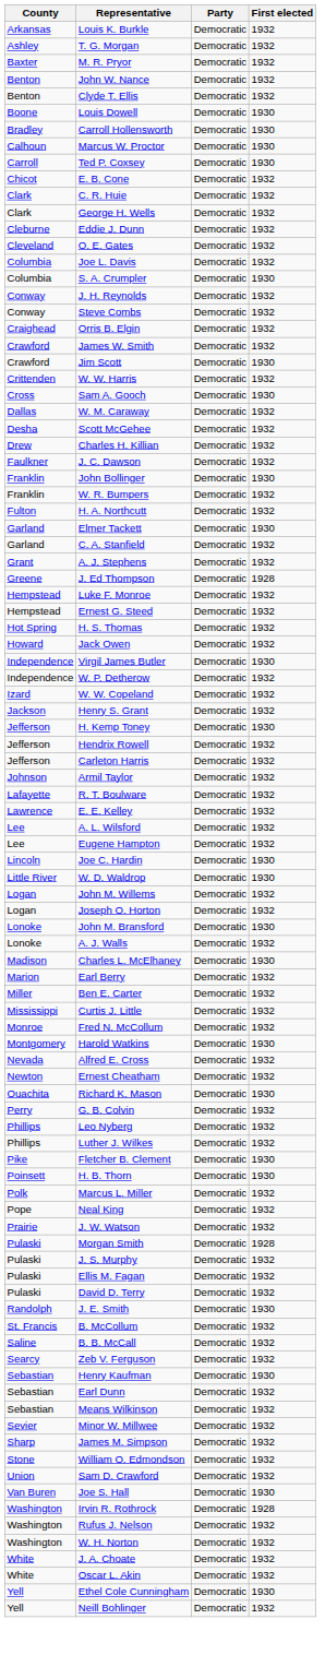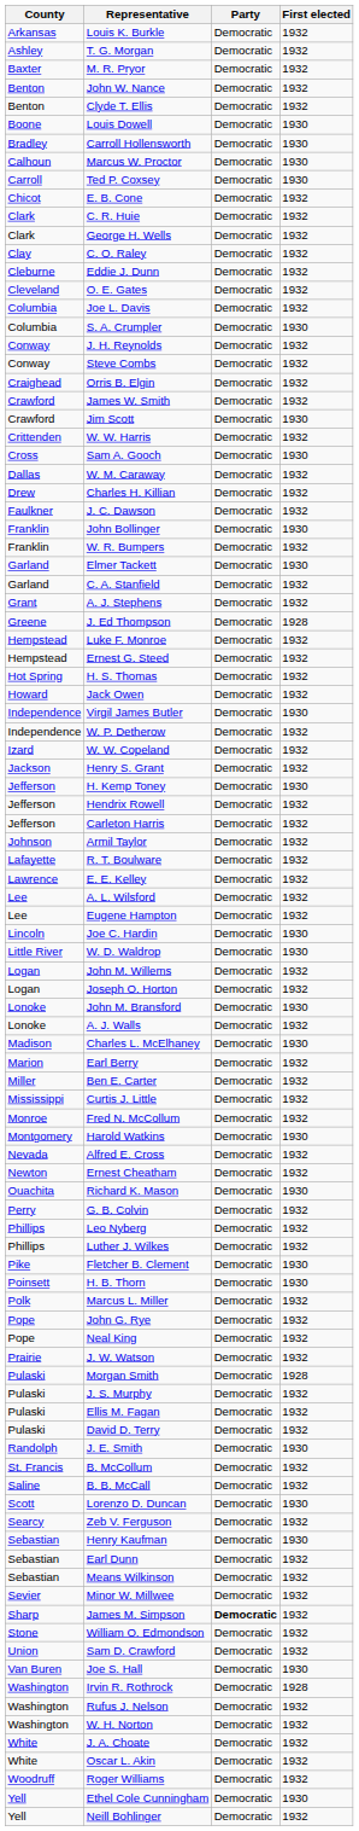+ row: Clay | C. O. Raley | Democratic | 1932
- row: Desha | Scott McGehee | Democratic | 1932
- row: Fulton | H. A. Northcutt | Democratic | 1932
+ row: Pope | John G. Rye | Democratic | 1932
+ row: Scott | Lorenzo D. Duncan | Democratic | 1930
James M. Simpson | Party: normal -> bold
+ row: Woodruff | Roger Williams | Democratic | 1932
